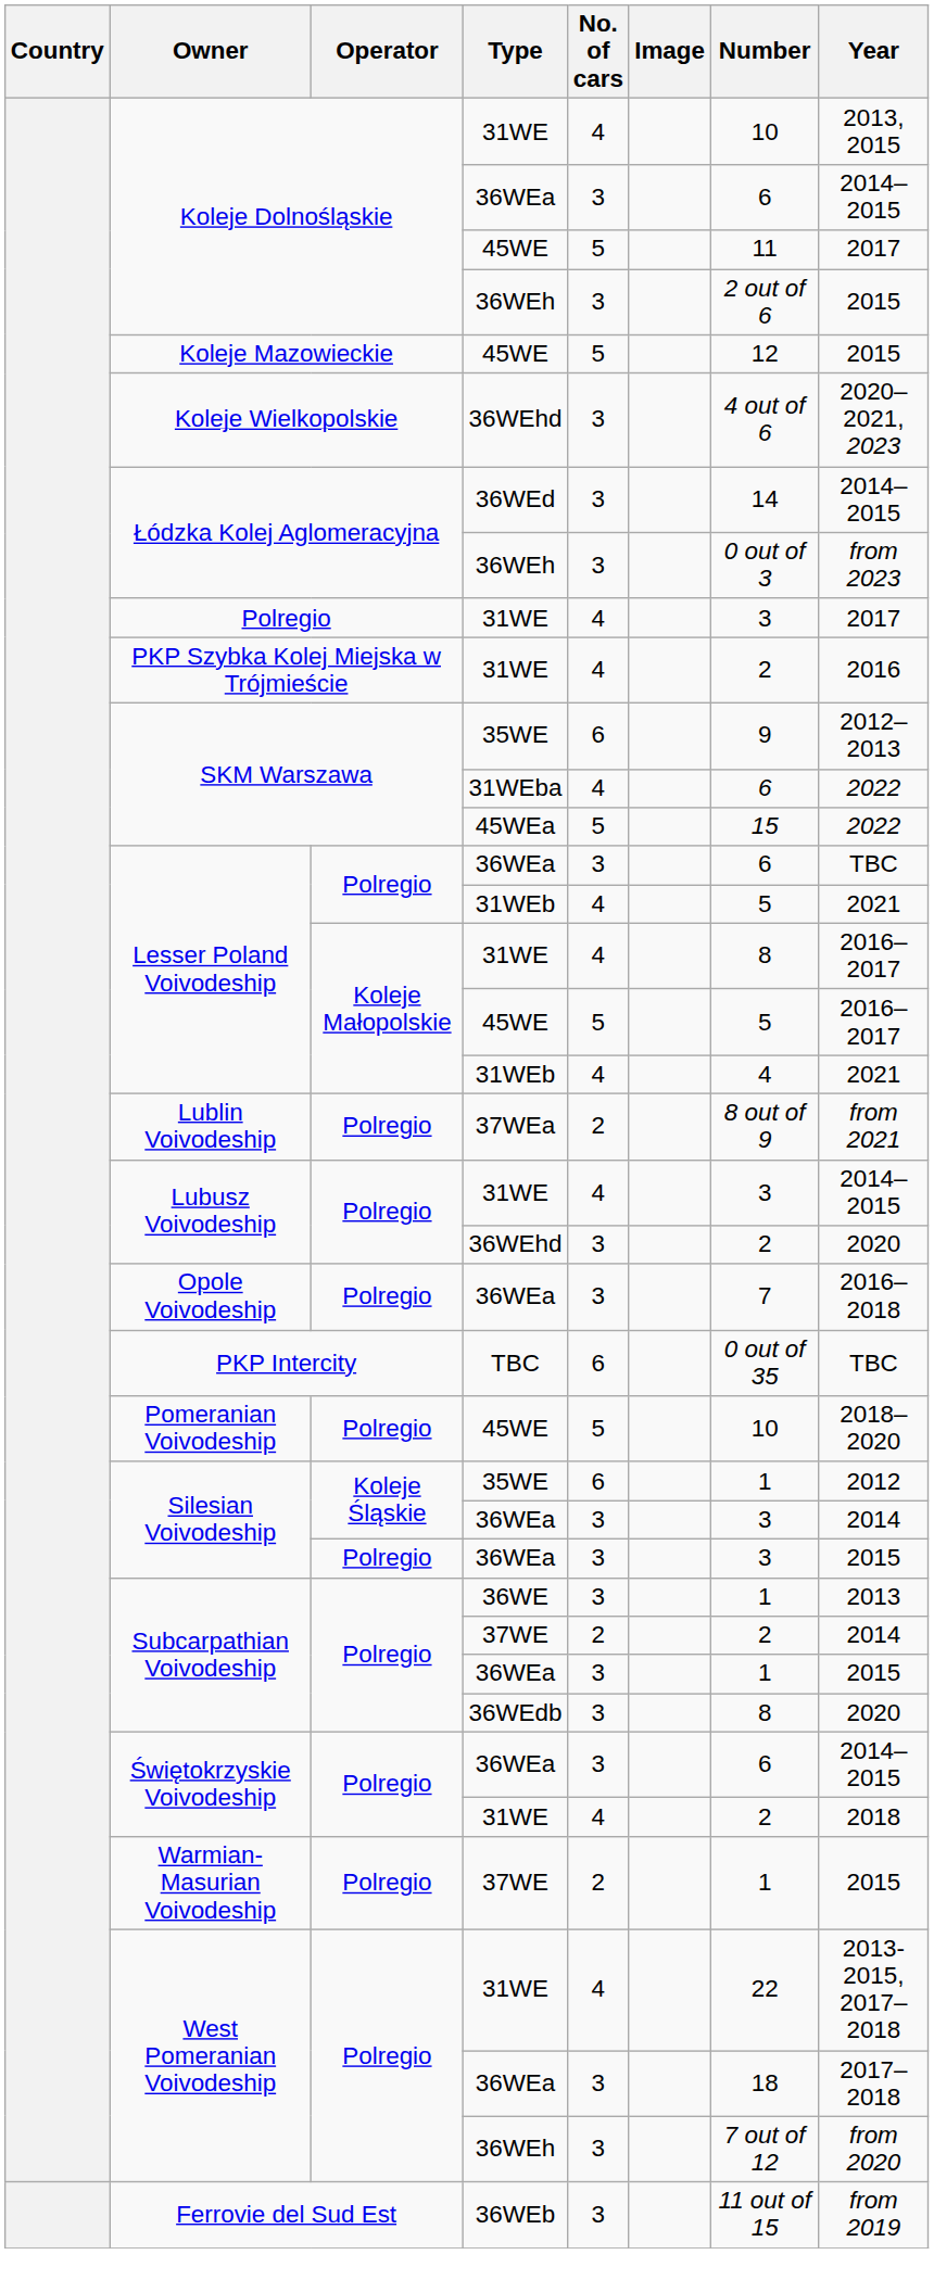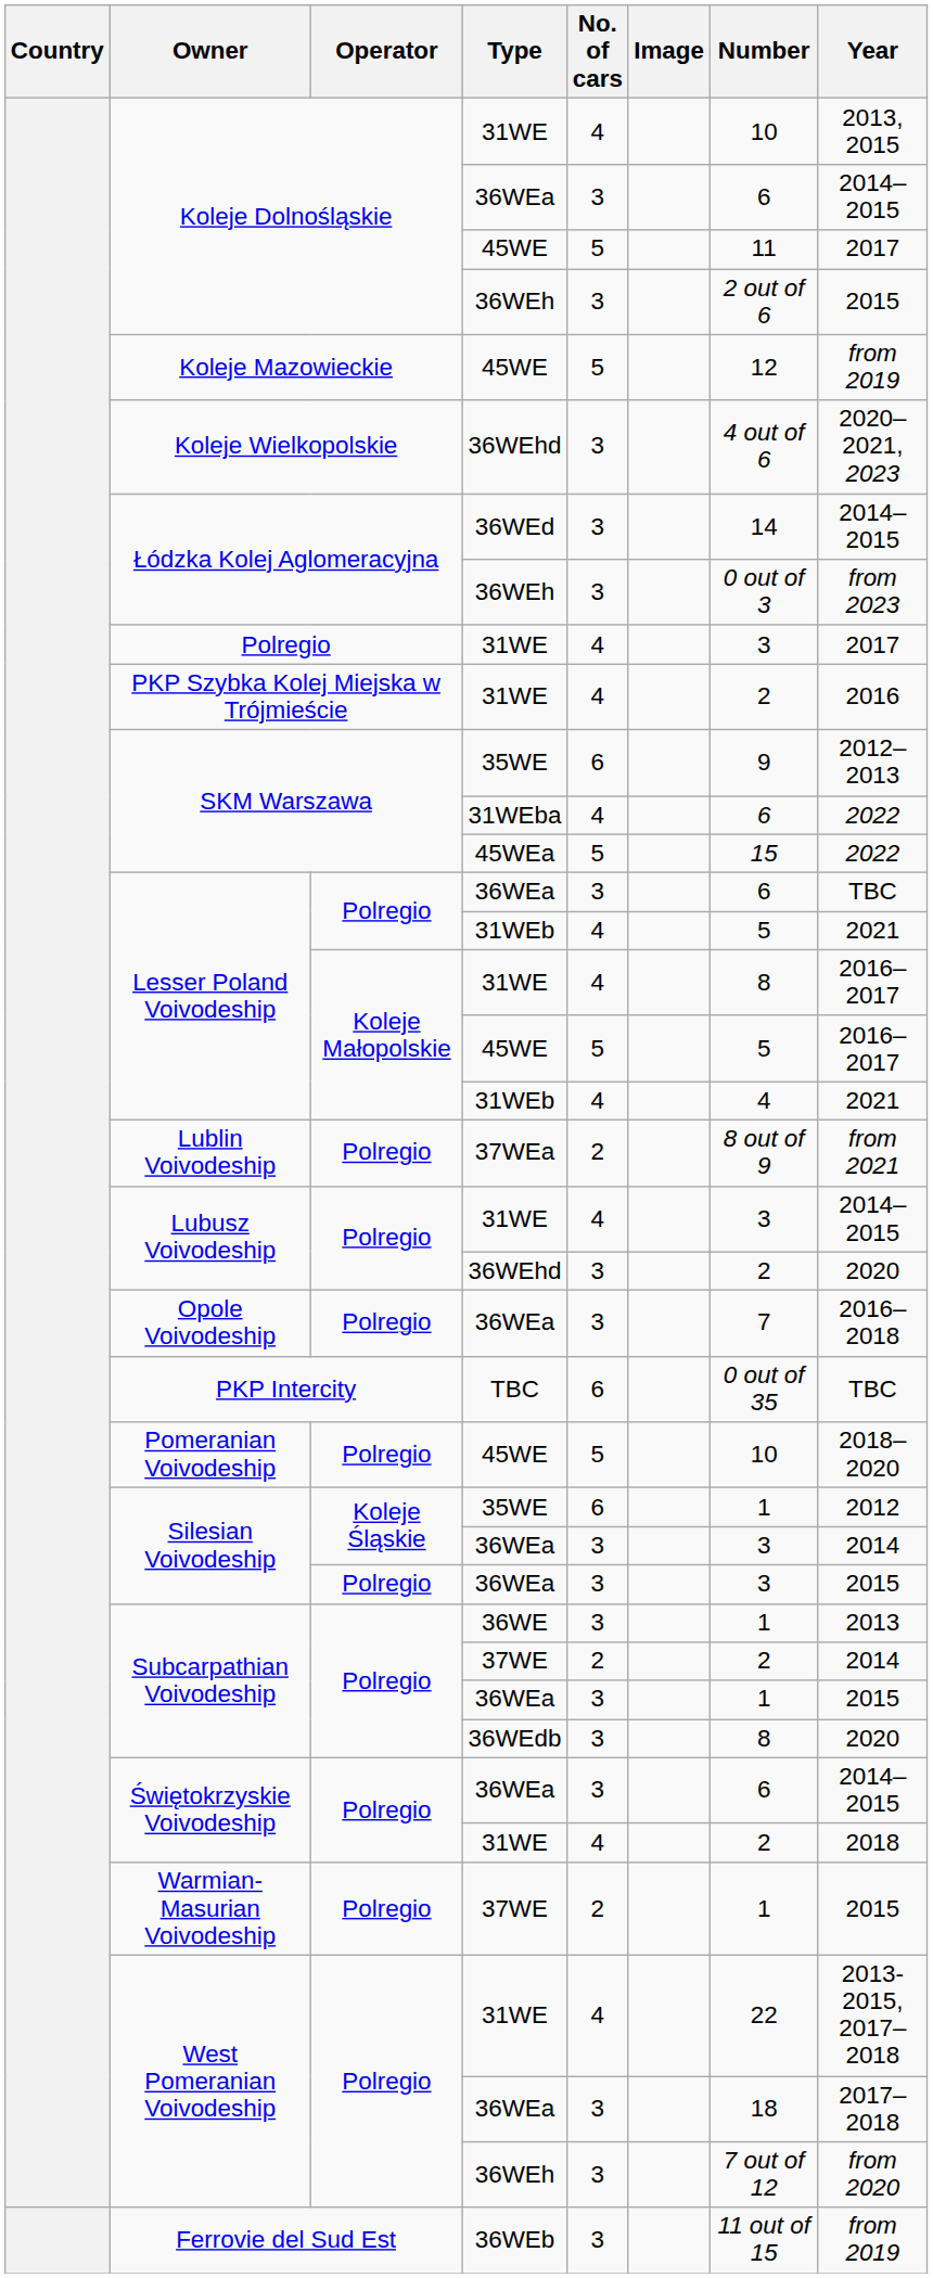Koleje Mazowieckie | Year: 2015 -> from 2019
